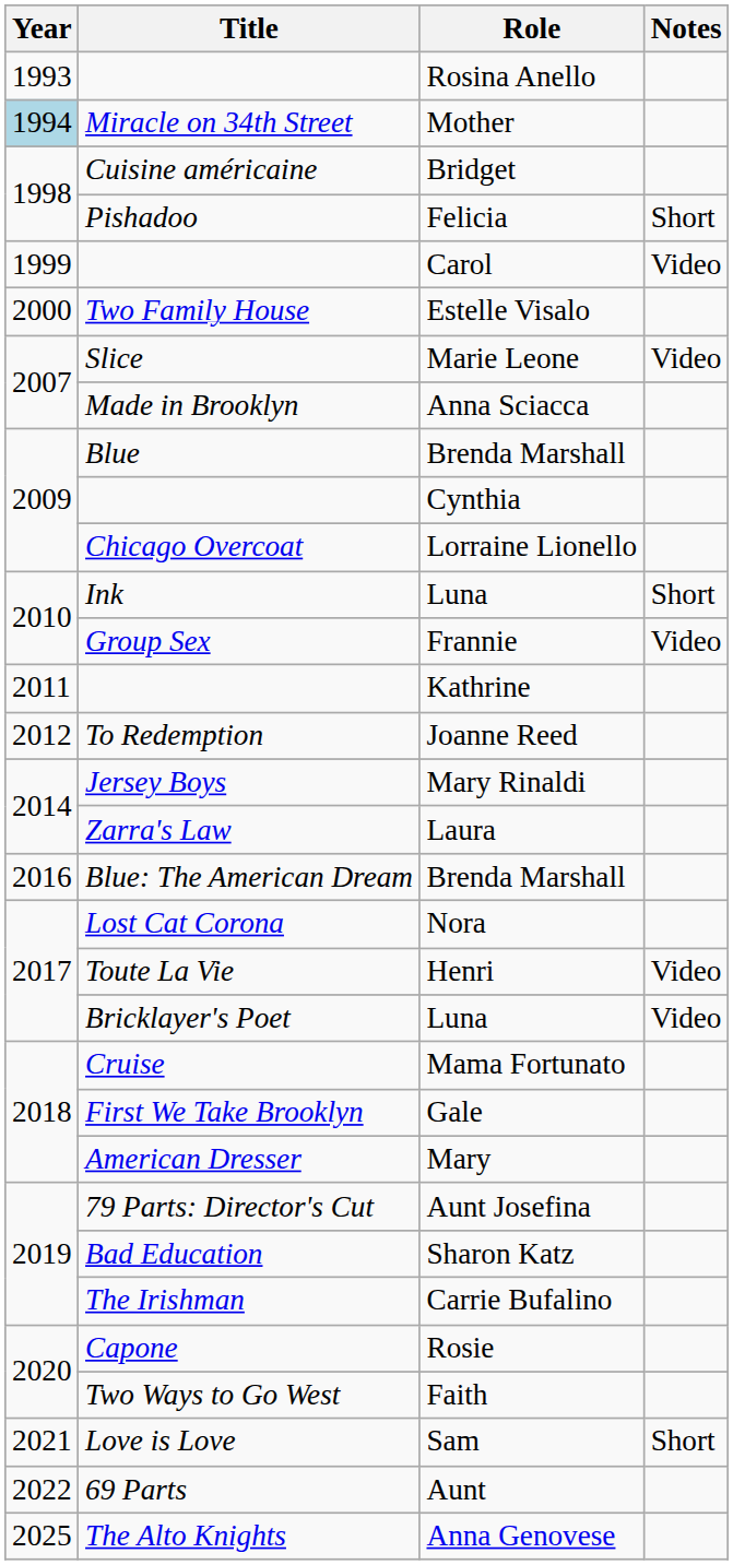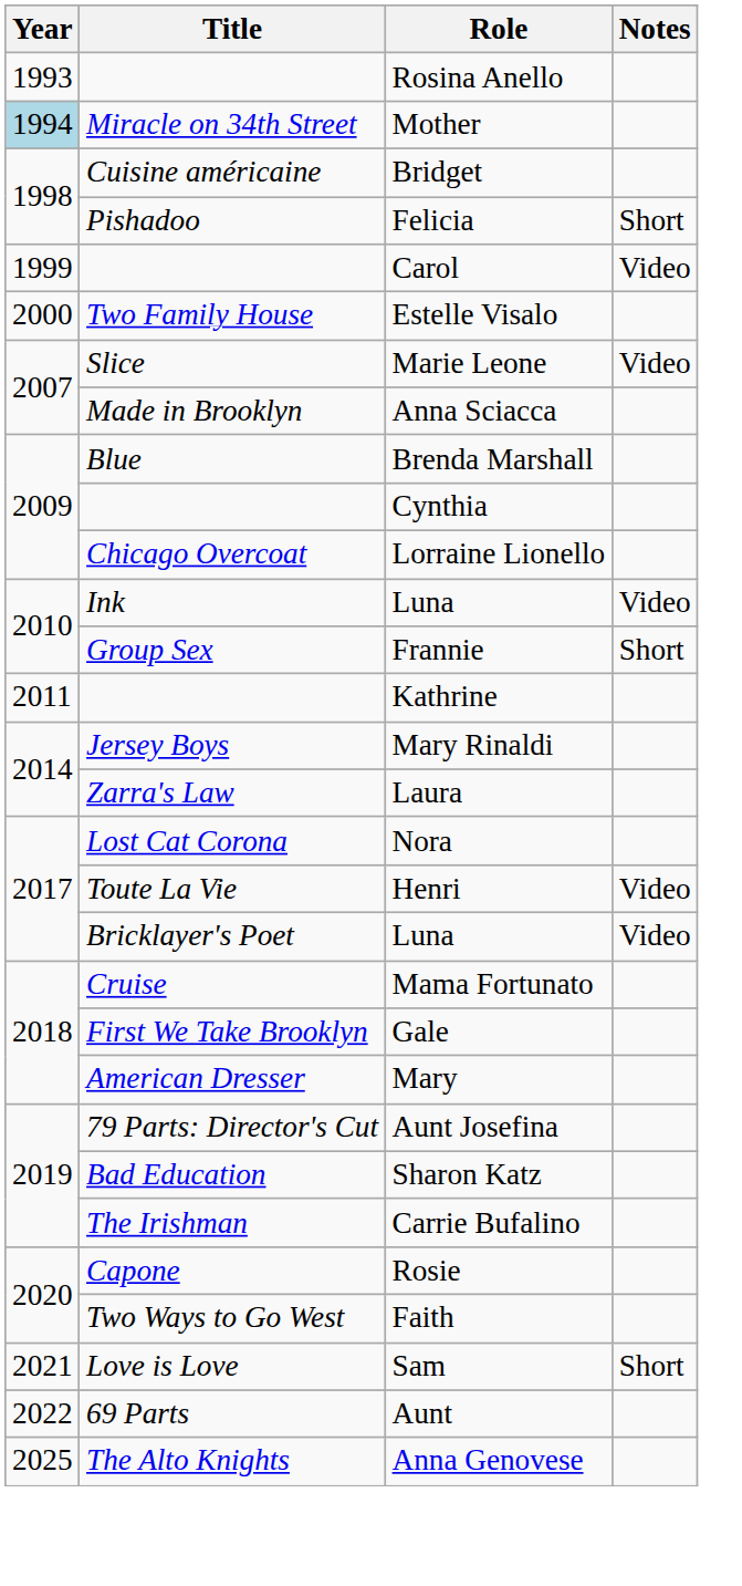Ink / Luna | Notes: Short -> Video
Frannie | Notes: Video -> Short
- row: 2012 | To Redemption | Joanne Reed
- row: 2016 | Blue: The American Dream | Brenda Marshall
